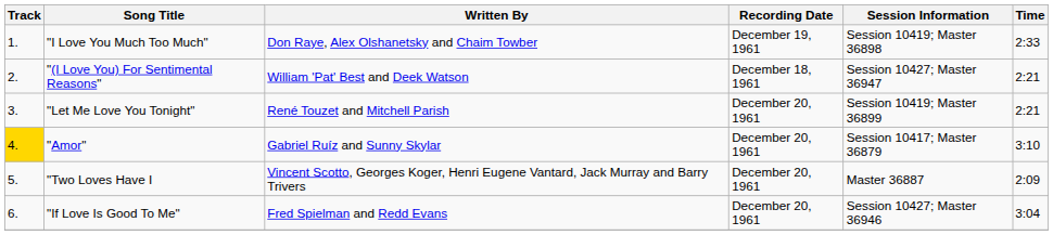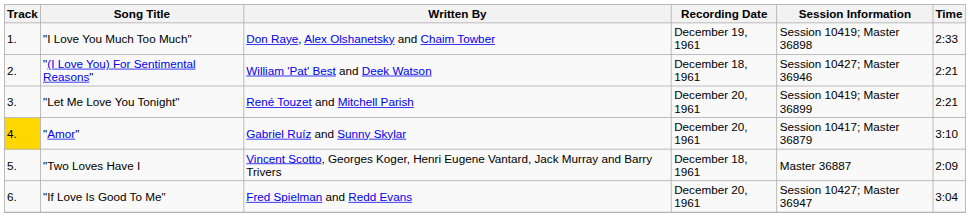"(I Love You) For Sentimental Reasons" | Session Information: Session 10427; Master 36947 -> Session 10427; Master 36946
"Two Loves Have I | Recording Date: December 20, 1961 -> December 18, 1961
"If Love Is Good To Me" | Session Information: Session 10427; Master 36946 -> Session 10427; Master 36947
